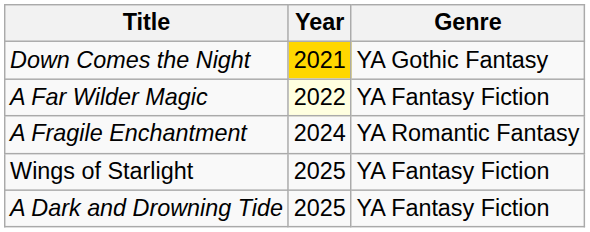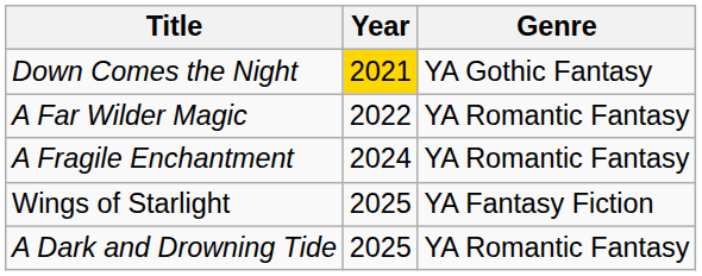A Far Wilder Magic | Year: lightyellow background -> no background
A Far Wilder Magic | Genre: YA Fantasy Fiction -> YA Romantic Fantasy
A Dark and Drowning Tide | Genre: YA Fantasy Fiction -> YA Romantic Fantasy
